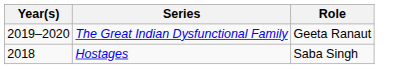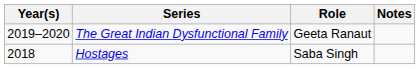+ column: Notes
